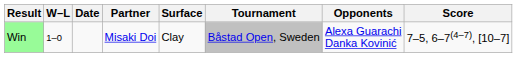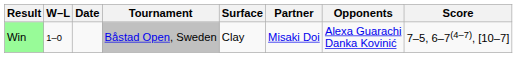columns swapped: Tournament <-> Partner
